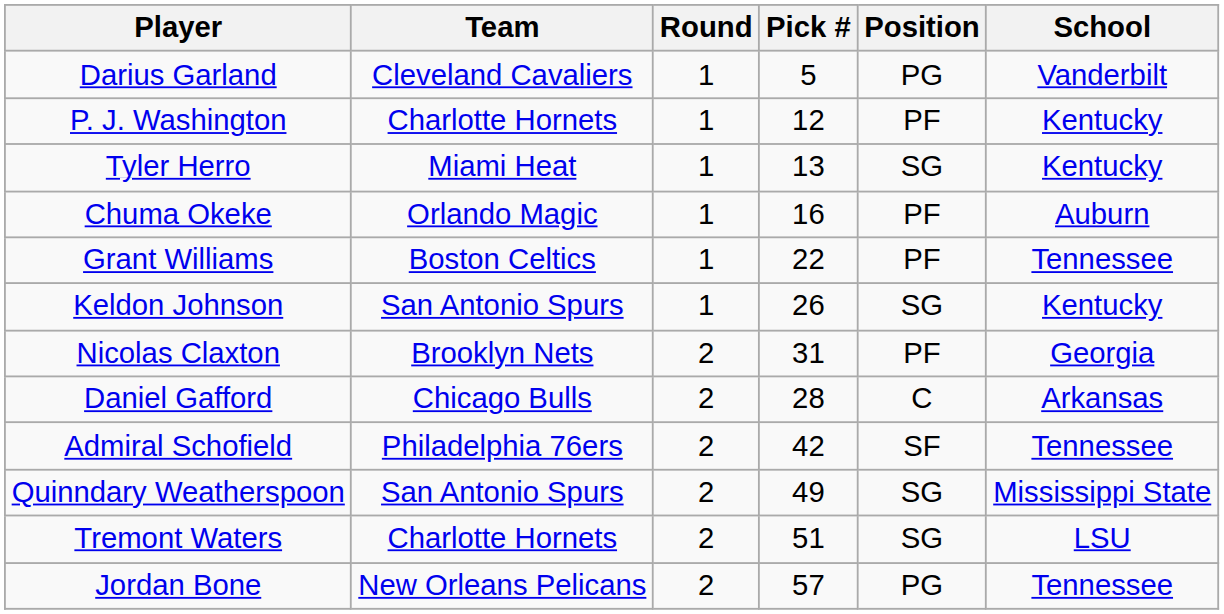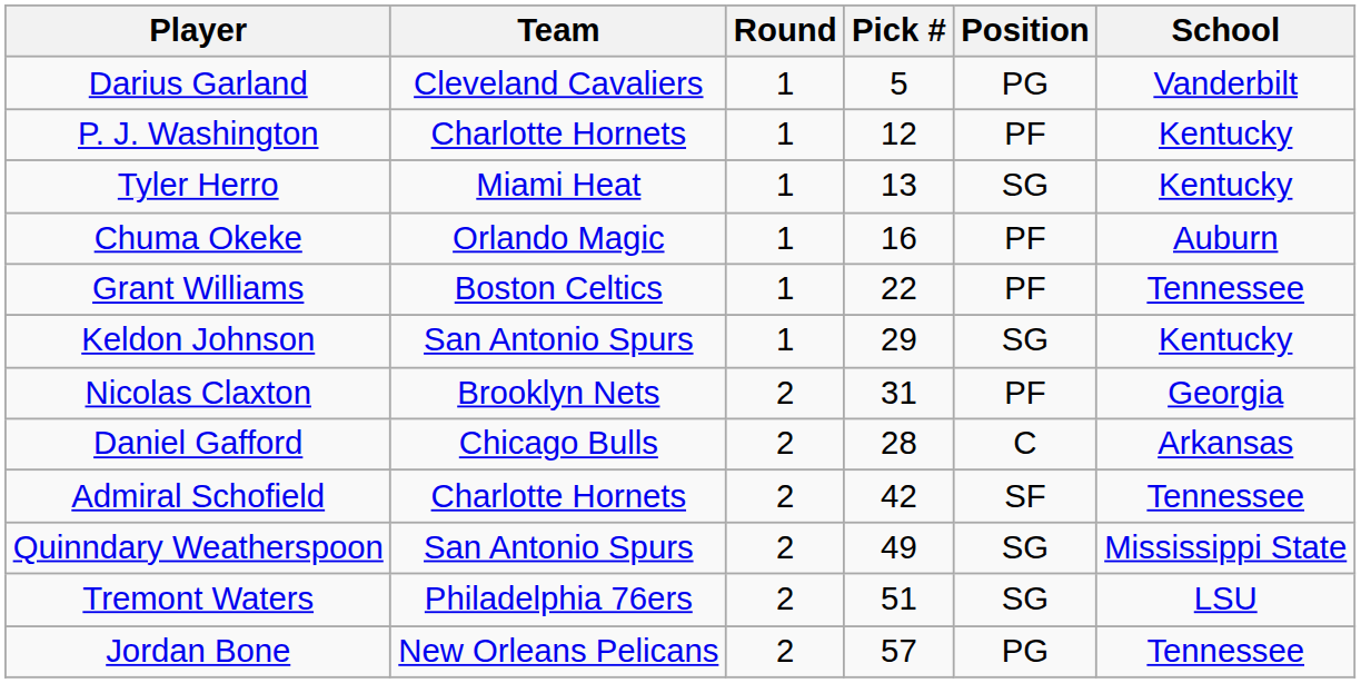Keldon Johnson | Pick #: 26 -> 29
Admiral Schofield | Team: Philadelphia 76ers -> Charlotte Hornets
Tremont Waters | Team: Charlotte Hornets -> Philadelphia 76ers
